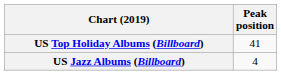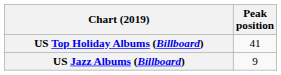US Jazz Albums (Billboard) | Peak position: 4 -> 9
